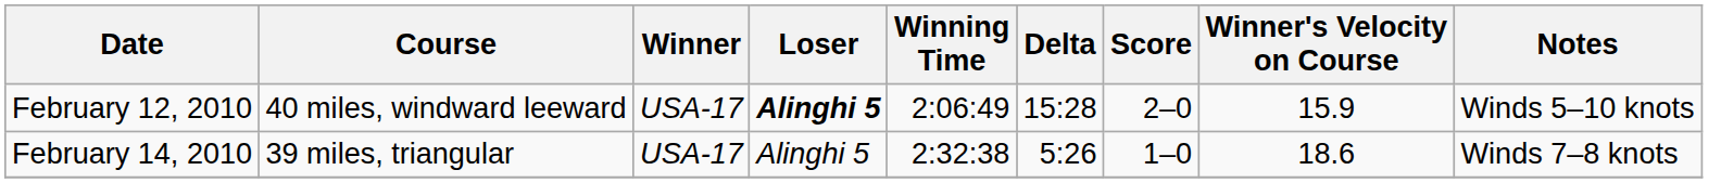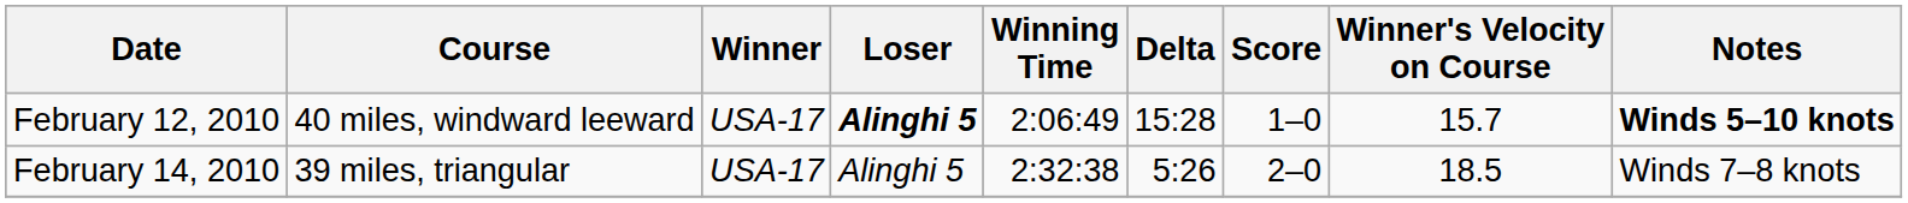February 12, 2010 | Score: 2–0 -> 1–0
February 12, 2010 | Winner's Velocity on Course: 15.9 -> 15.7
February 12, 2010 | Notes: normal -> bold
February 14, 2010 | Score: 1–0 -> 2–0
February 14, 2010 | Winner's Velocity on Course: 18.6 -> 18.5
